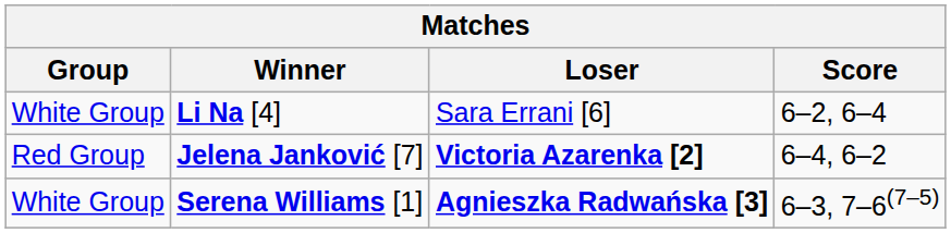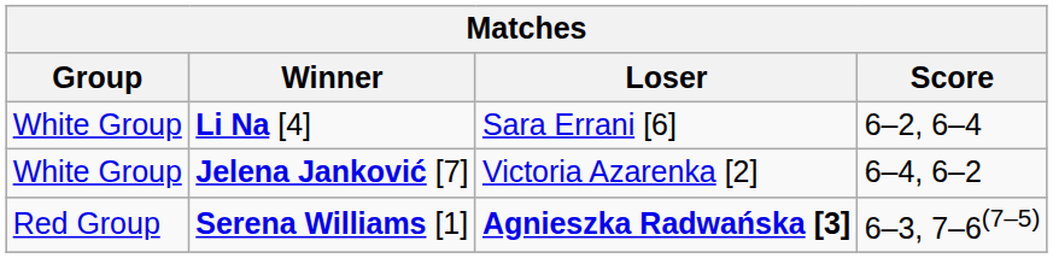Jelena Janković [7] | Group: Red Group -> White Group
Jelena Janković [7] | Loser: bold -> normal
Serena Williams [1] | Group: White Group -> Red Group
